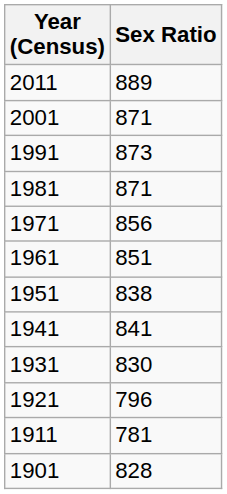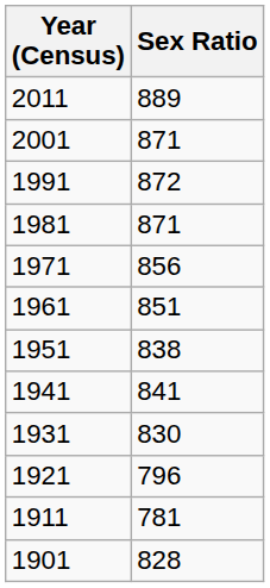1991 | Sex Ratio: 873 -> 872
